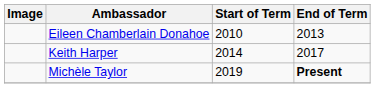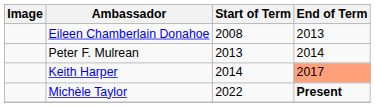Eileen Chamberlain Donahoe | Start of Term: 2010 -> 2008
+ row: Peter F. Mulrean | 2013 | 2014
Keith Harper | End of Term: no background -> lightsalmon background
Michèle Taylor | Start of Term: 2019 -> 2022
